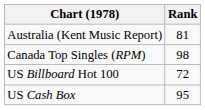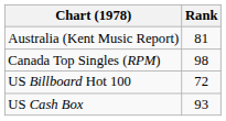US Cash Box | Rank: 95 -> 93
